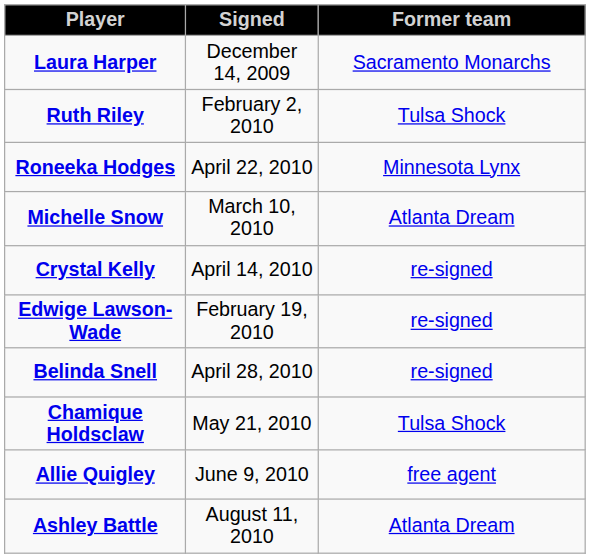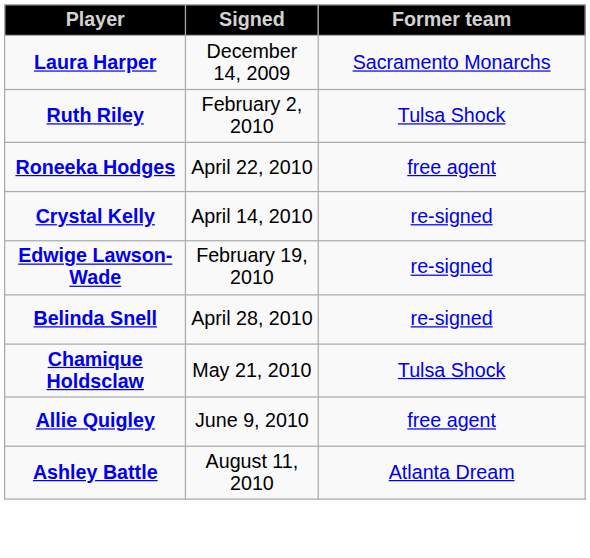Roneeka Hodges | Former team: Minnesota Lynx -> free agent
- row: Michelle Snow | March 10, 2010 | Atlanta Dream
